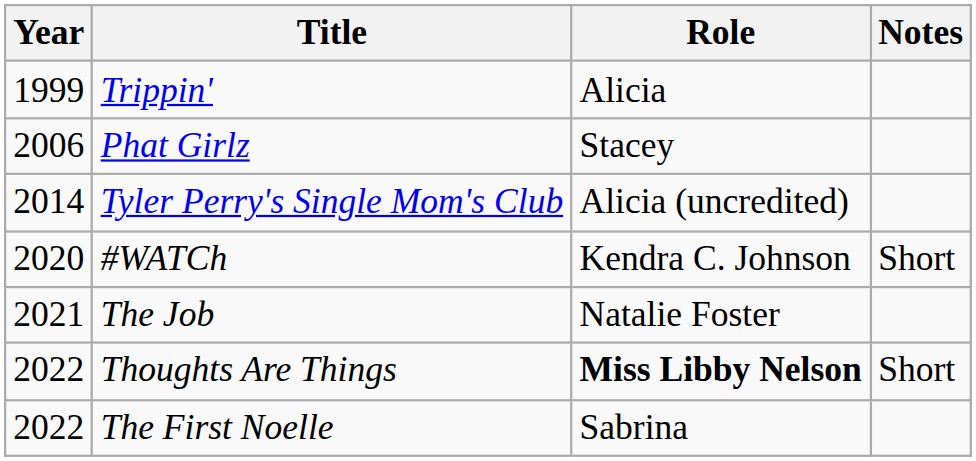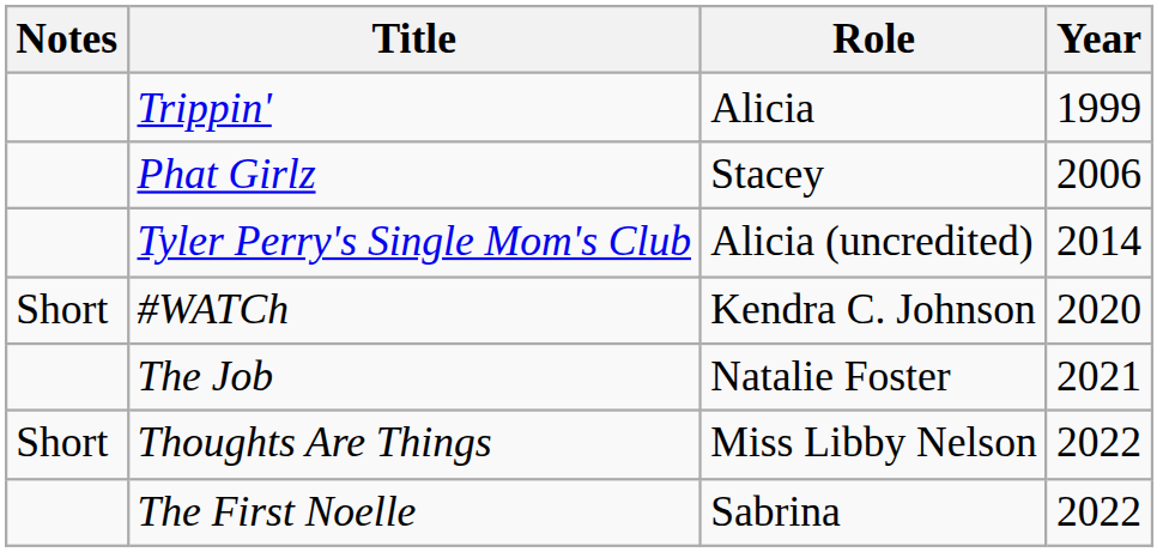columns swapped: Year <-> Notes
Thoughts Are Things | Role: bold -> normal
